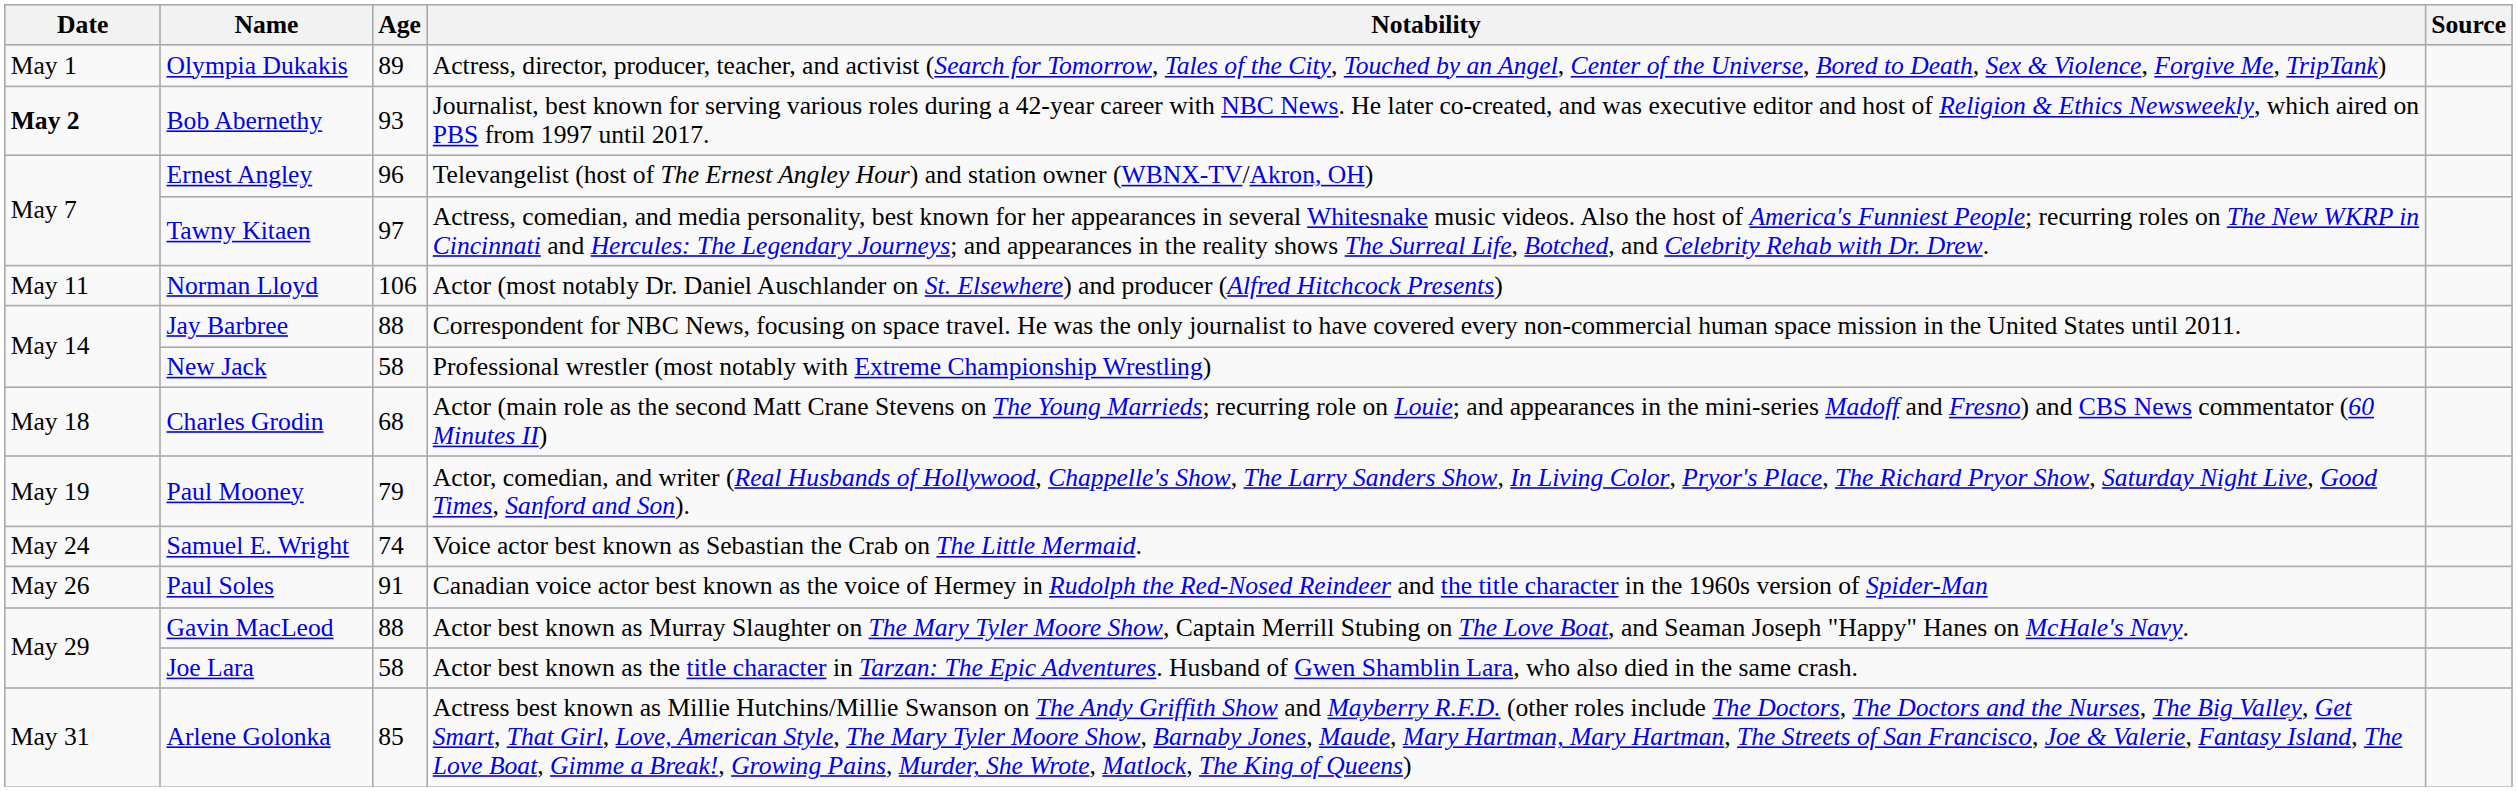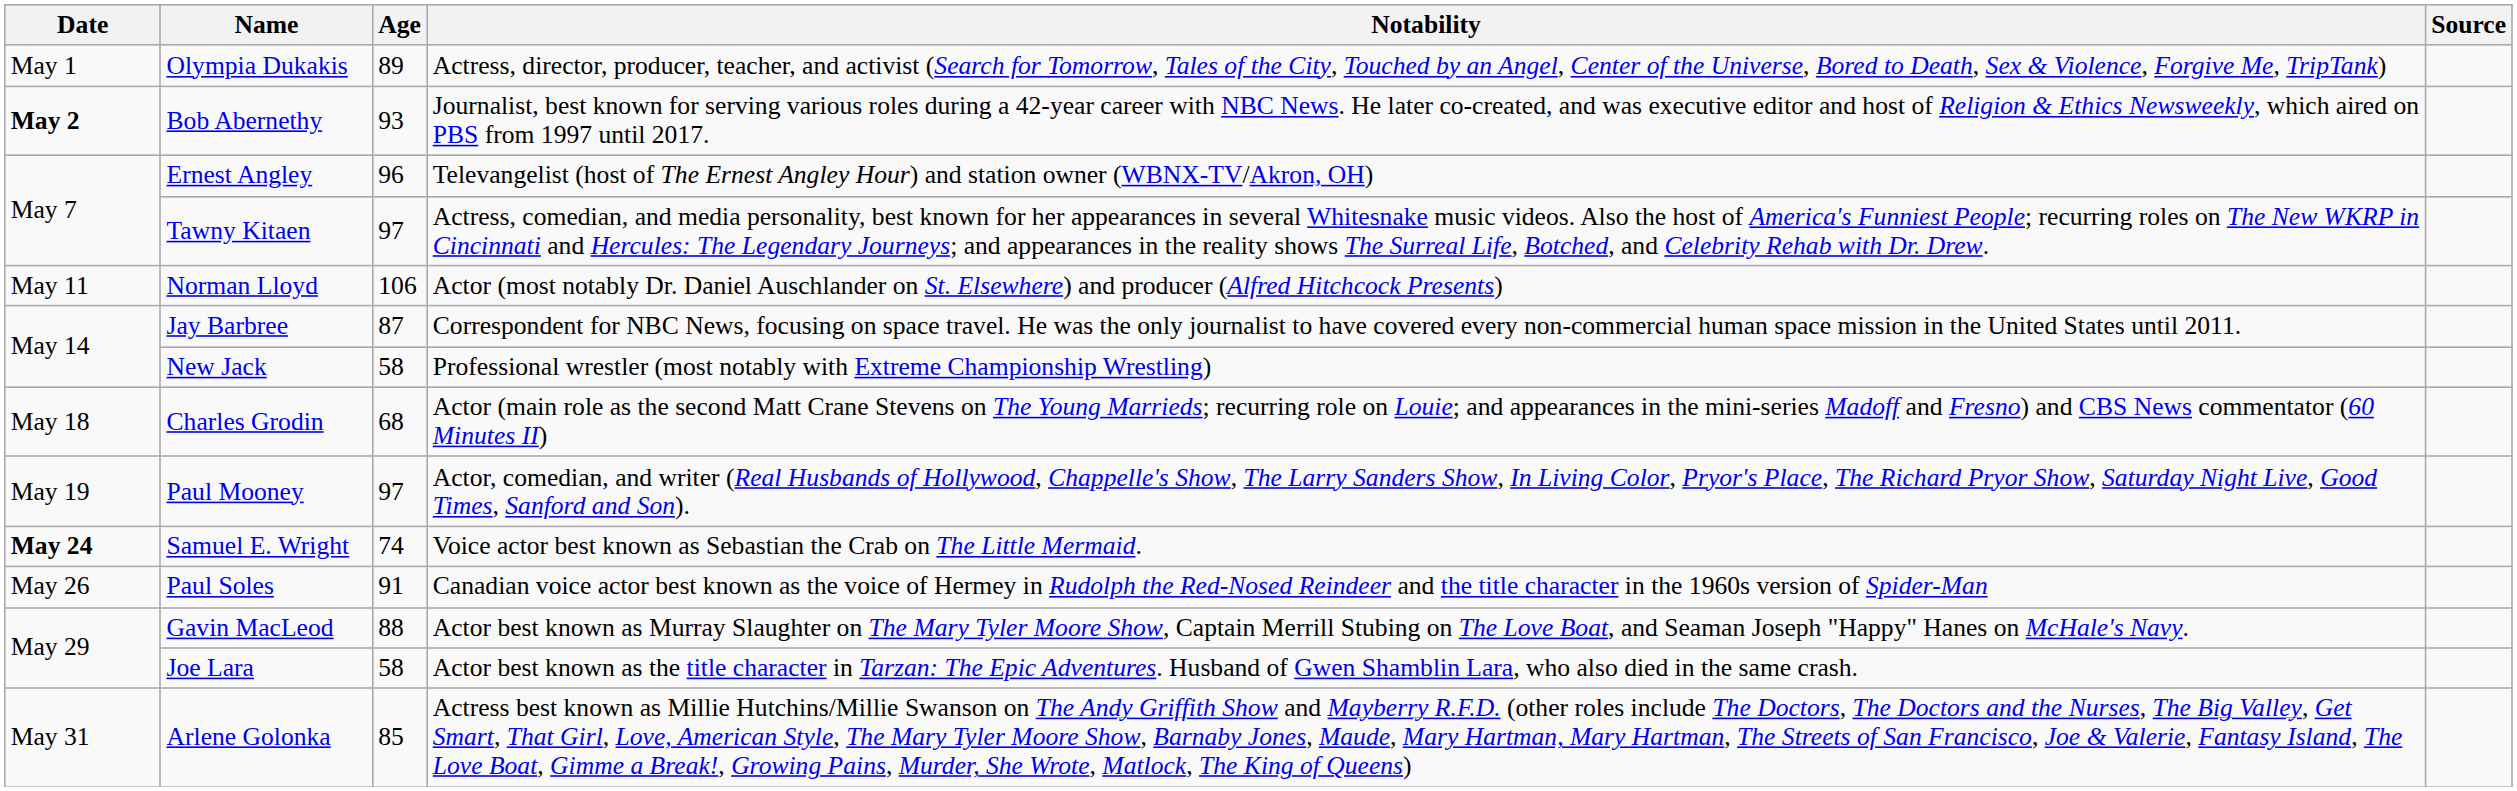Jay Barbree | Age: 88 -> 87
Paul Mooney | Age: 79 -> 97
Samuel E. Wright | Date: normal -> bold
